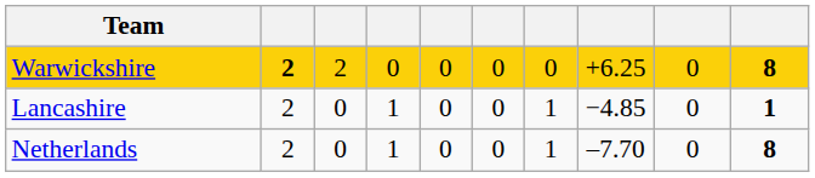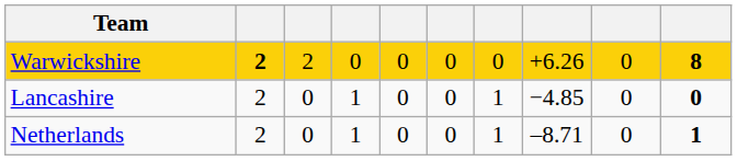Warwickshire | column 8: +6.25 -> +6.26
Lancashire | column 10: 1 -> 0
Netherlands | column 8: –7.70 -> –8.71
Netherlands | column 10: 8 -> 1
